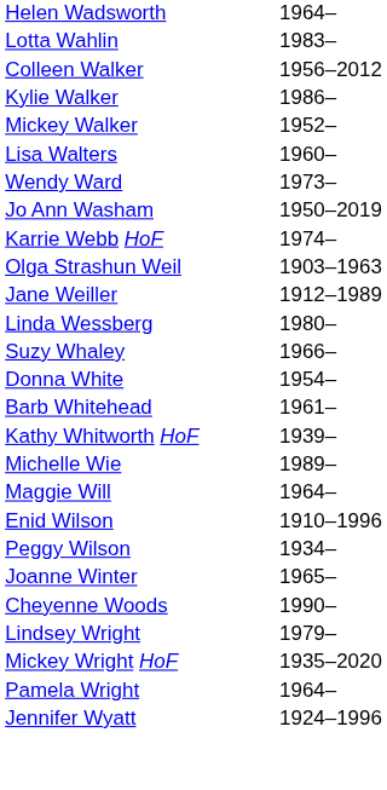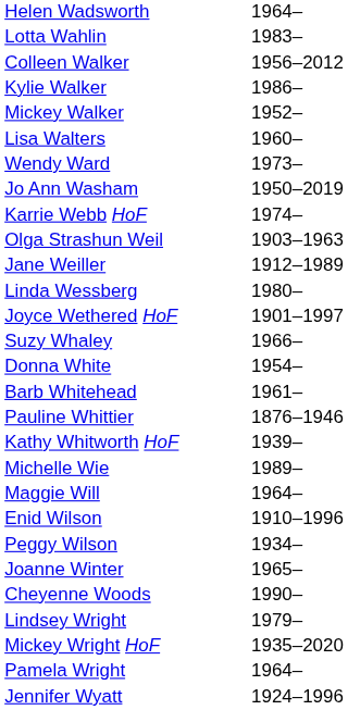+ row: Joyce Wethered HoF | 1901–1997
+ row: Pauline Whittier | 1876–1946
